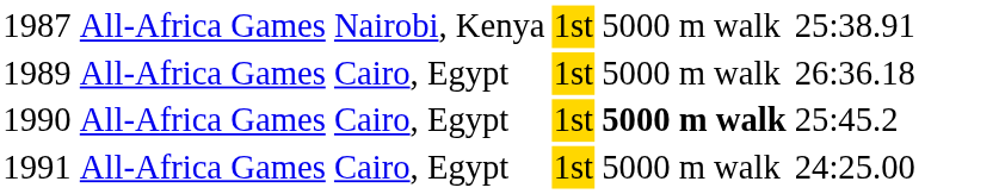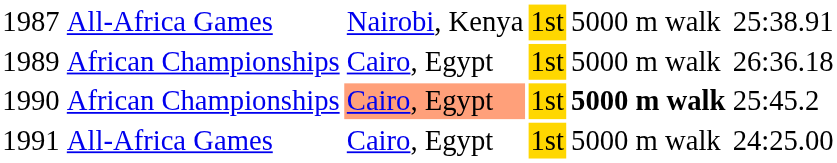1989 | column 2: All-Africa Games -> African Championships
1990 | column 2: All-Africa Games -> African Championships
1990 | column 3: no background -> lightsalmon background
